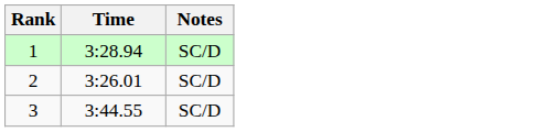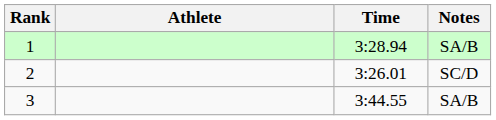+ column: Athlete
1 | Notes: SC/D -> SA/B
3 | Notes: SC/D -> SA/B
